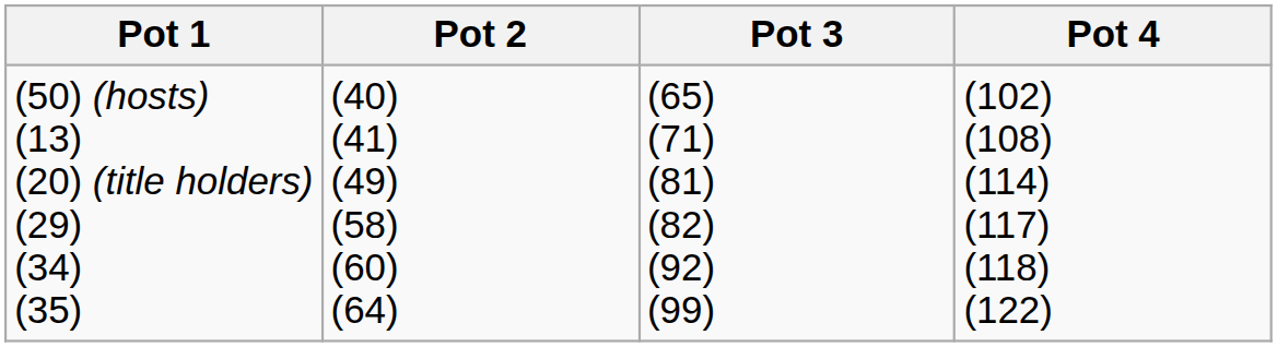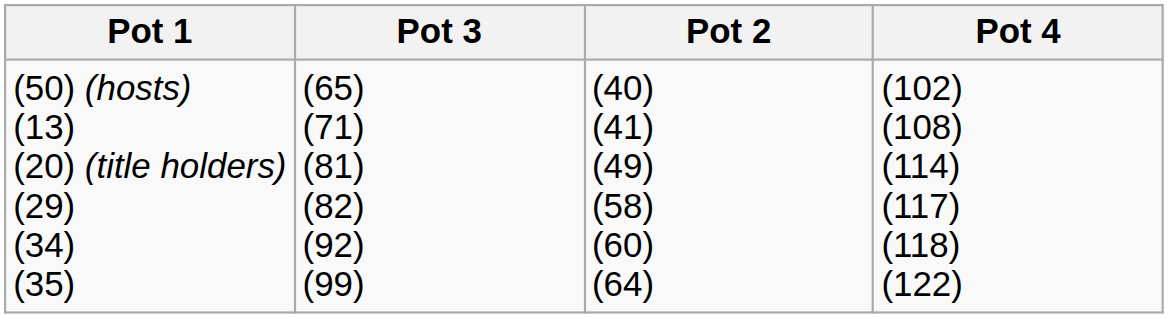columns swapped: Pot 2 <-> Pot 3
